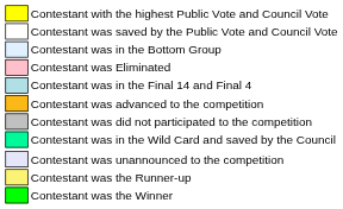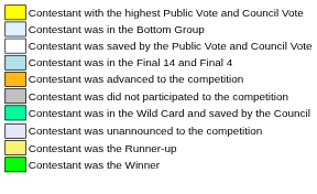rows swapped: Contestant was saved by the Public Vote and Council Vote <-> Contestant was in the Bottom Group
- row: Contestant was Eliminated
